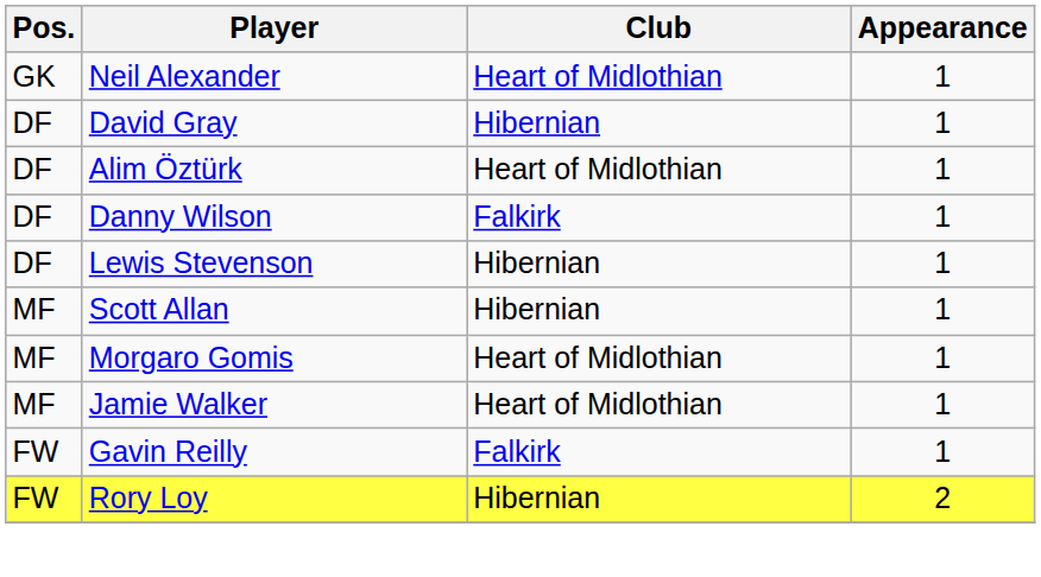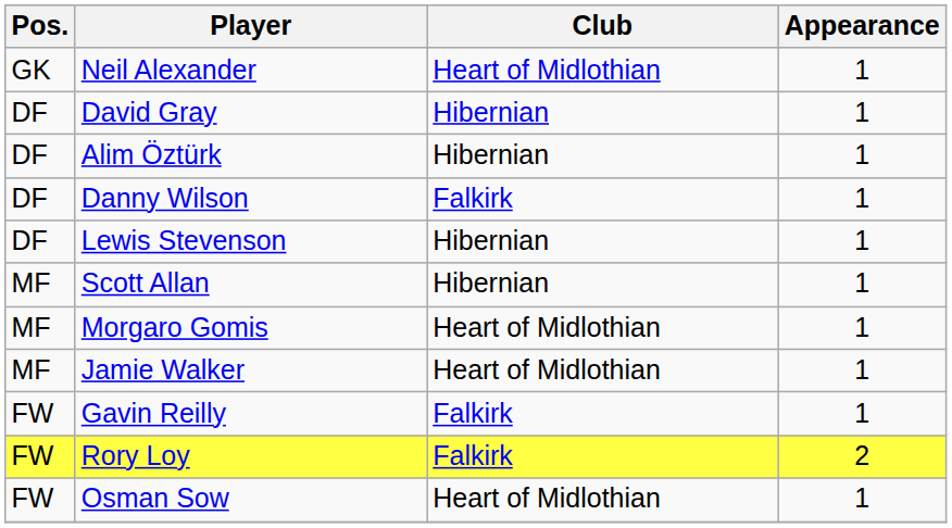Alim Öztürk | Club: Heart of Midlothian -> Hibernian
Rory Loy | Club: Hibernian -> Falkirk
+ row: FW | Osman Sow | Heart of Midlothian | 1
